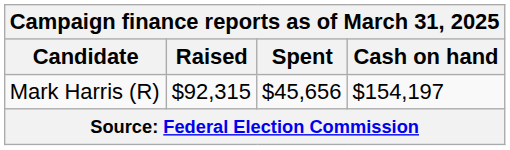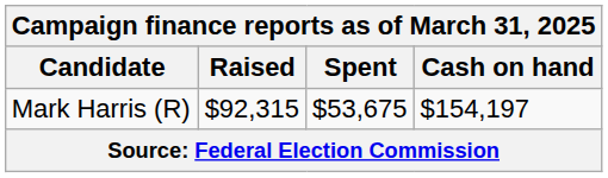Mark Harris (R) | Spent: $45,656 -> $53,675
